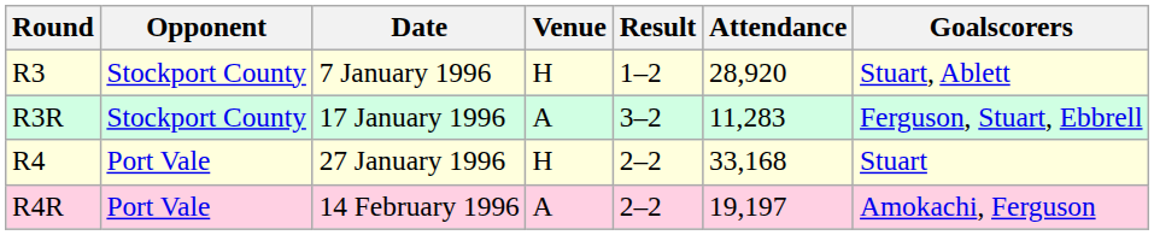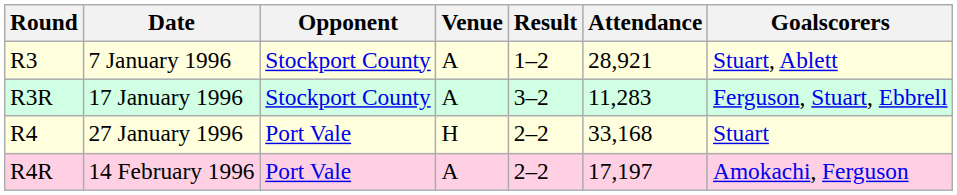columns swapped: Date <-> Opponent
R3 | Venue: H -> A
R3 | Attendance: 28,920 -> 28,921
R4R | Attendance: 19,197 -> 17,197
